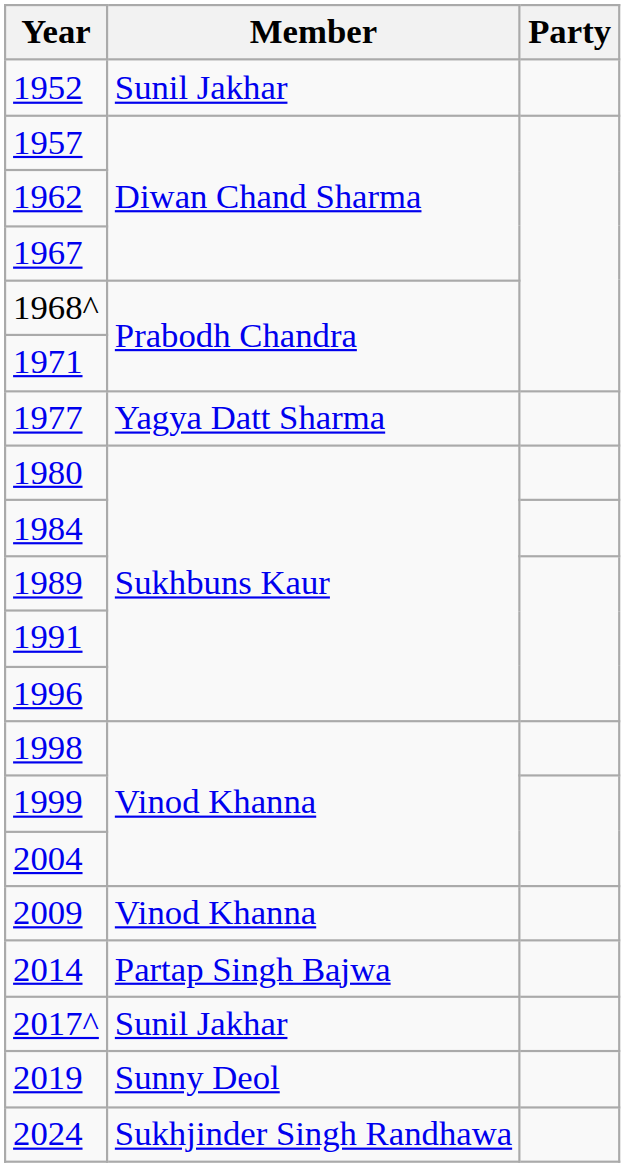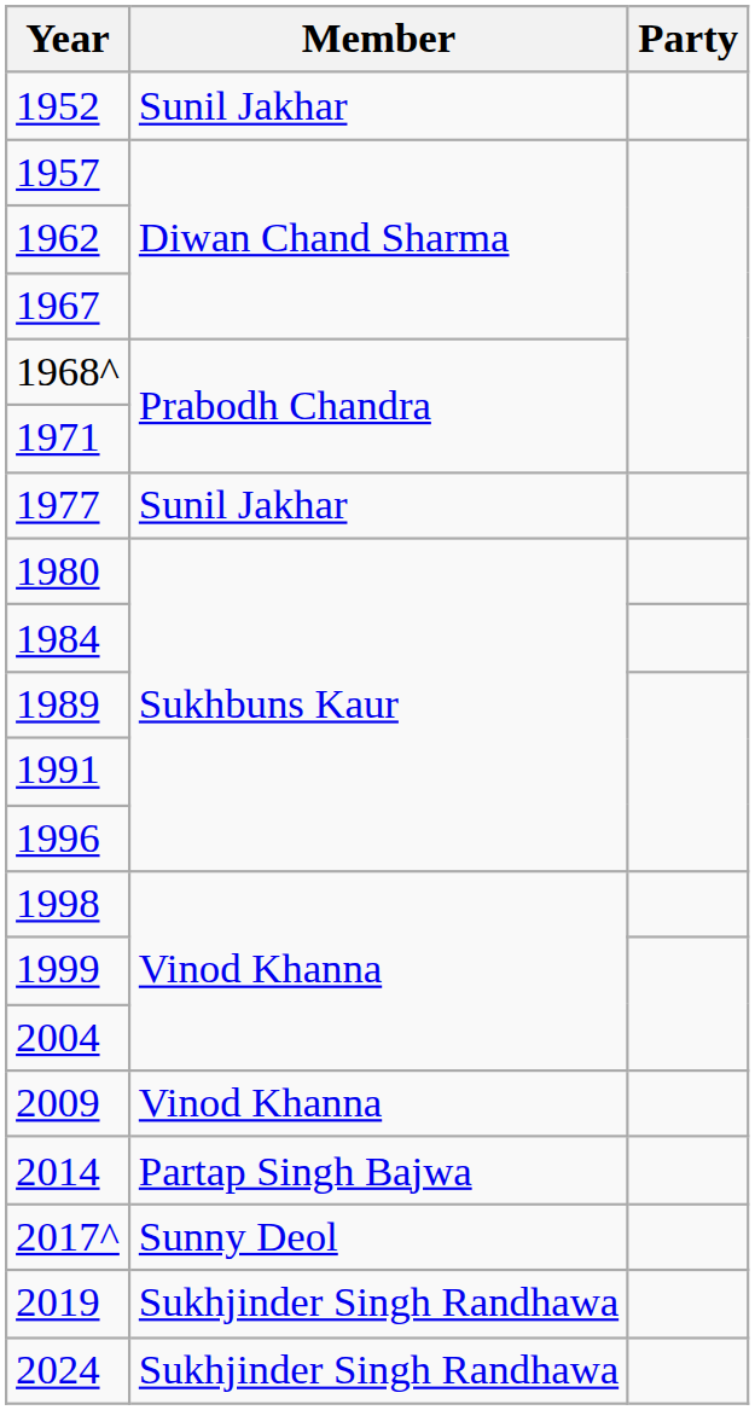1977 | Member: Yagya Datt Sharma -> Sunil Jakhar
2017^ | Member: Sunil Jakhar -> Sunny Deol
2019 | Member: Sunny Deol -> Sukhjinder Singh Randhawa
